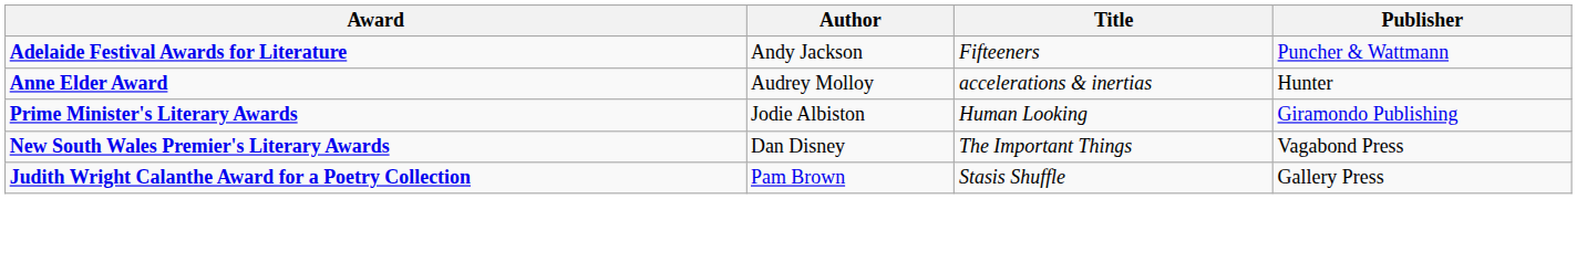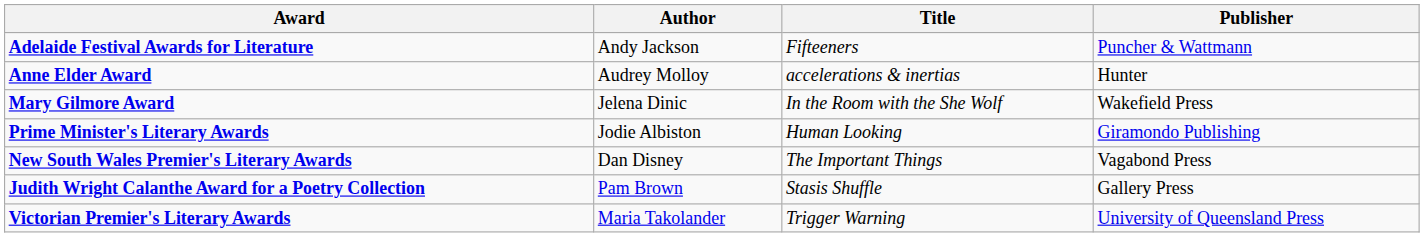+ row: Mary Gilmore Award | Jelena Dinic | In the Room with the She Wolf | Wakefield Press
+ row: Victorian Premier's Literary Awards | Maria Takolander | Trigger Warning | University of Queensland Press
